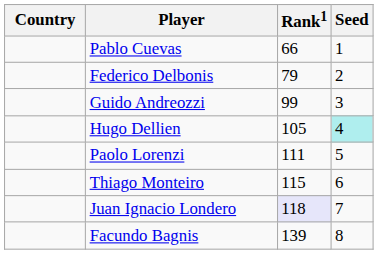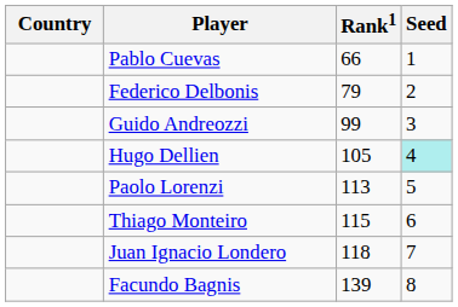Paolo Lorenzi | Rank1: 111 -> 113
Juan Ignacio Londero | Rank1: lavender background -> no background
